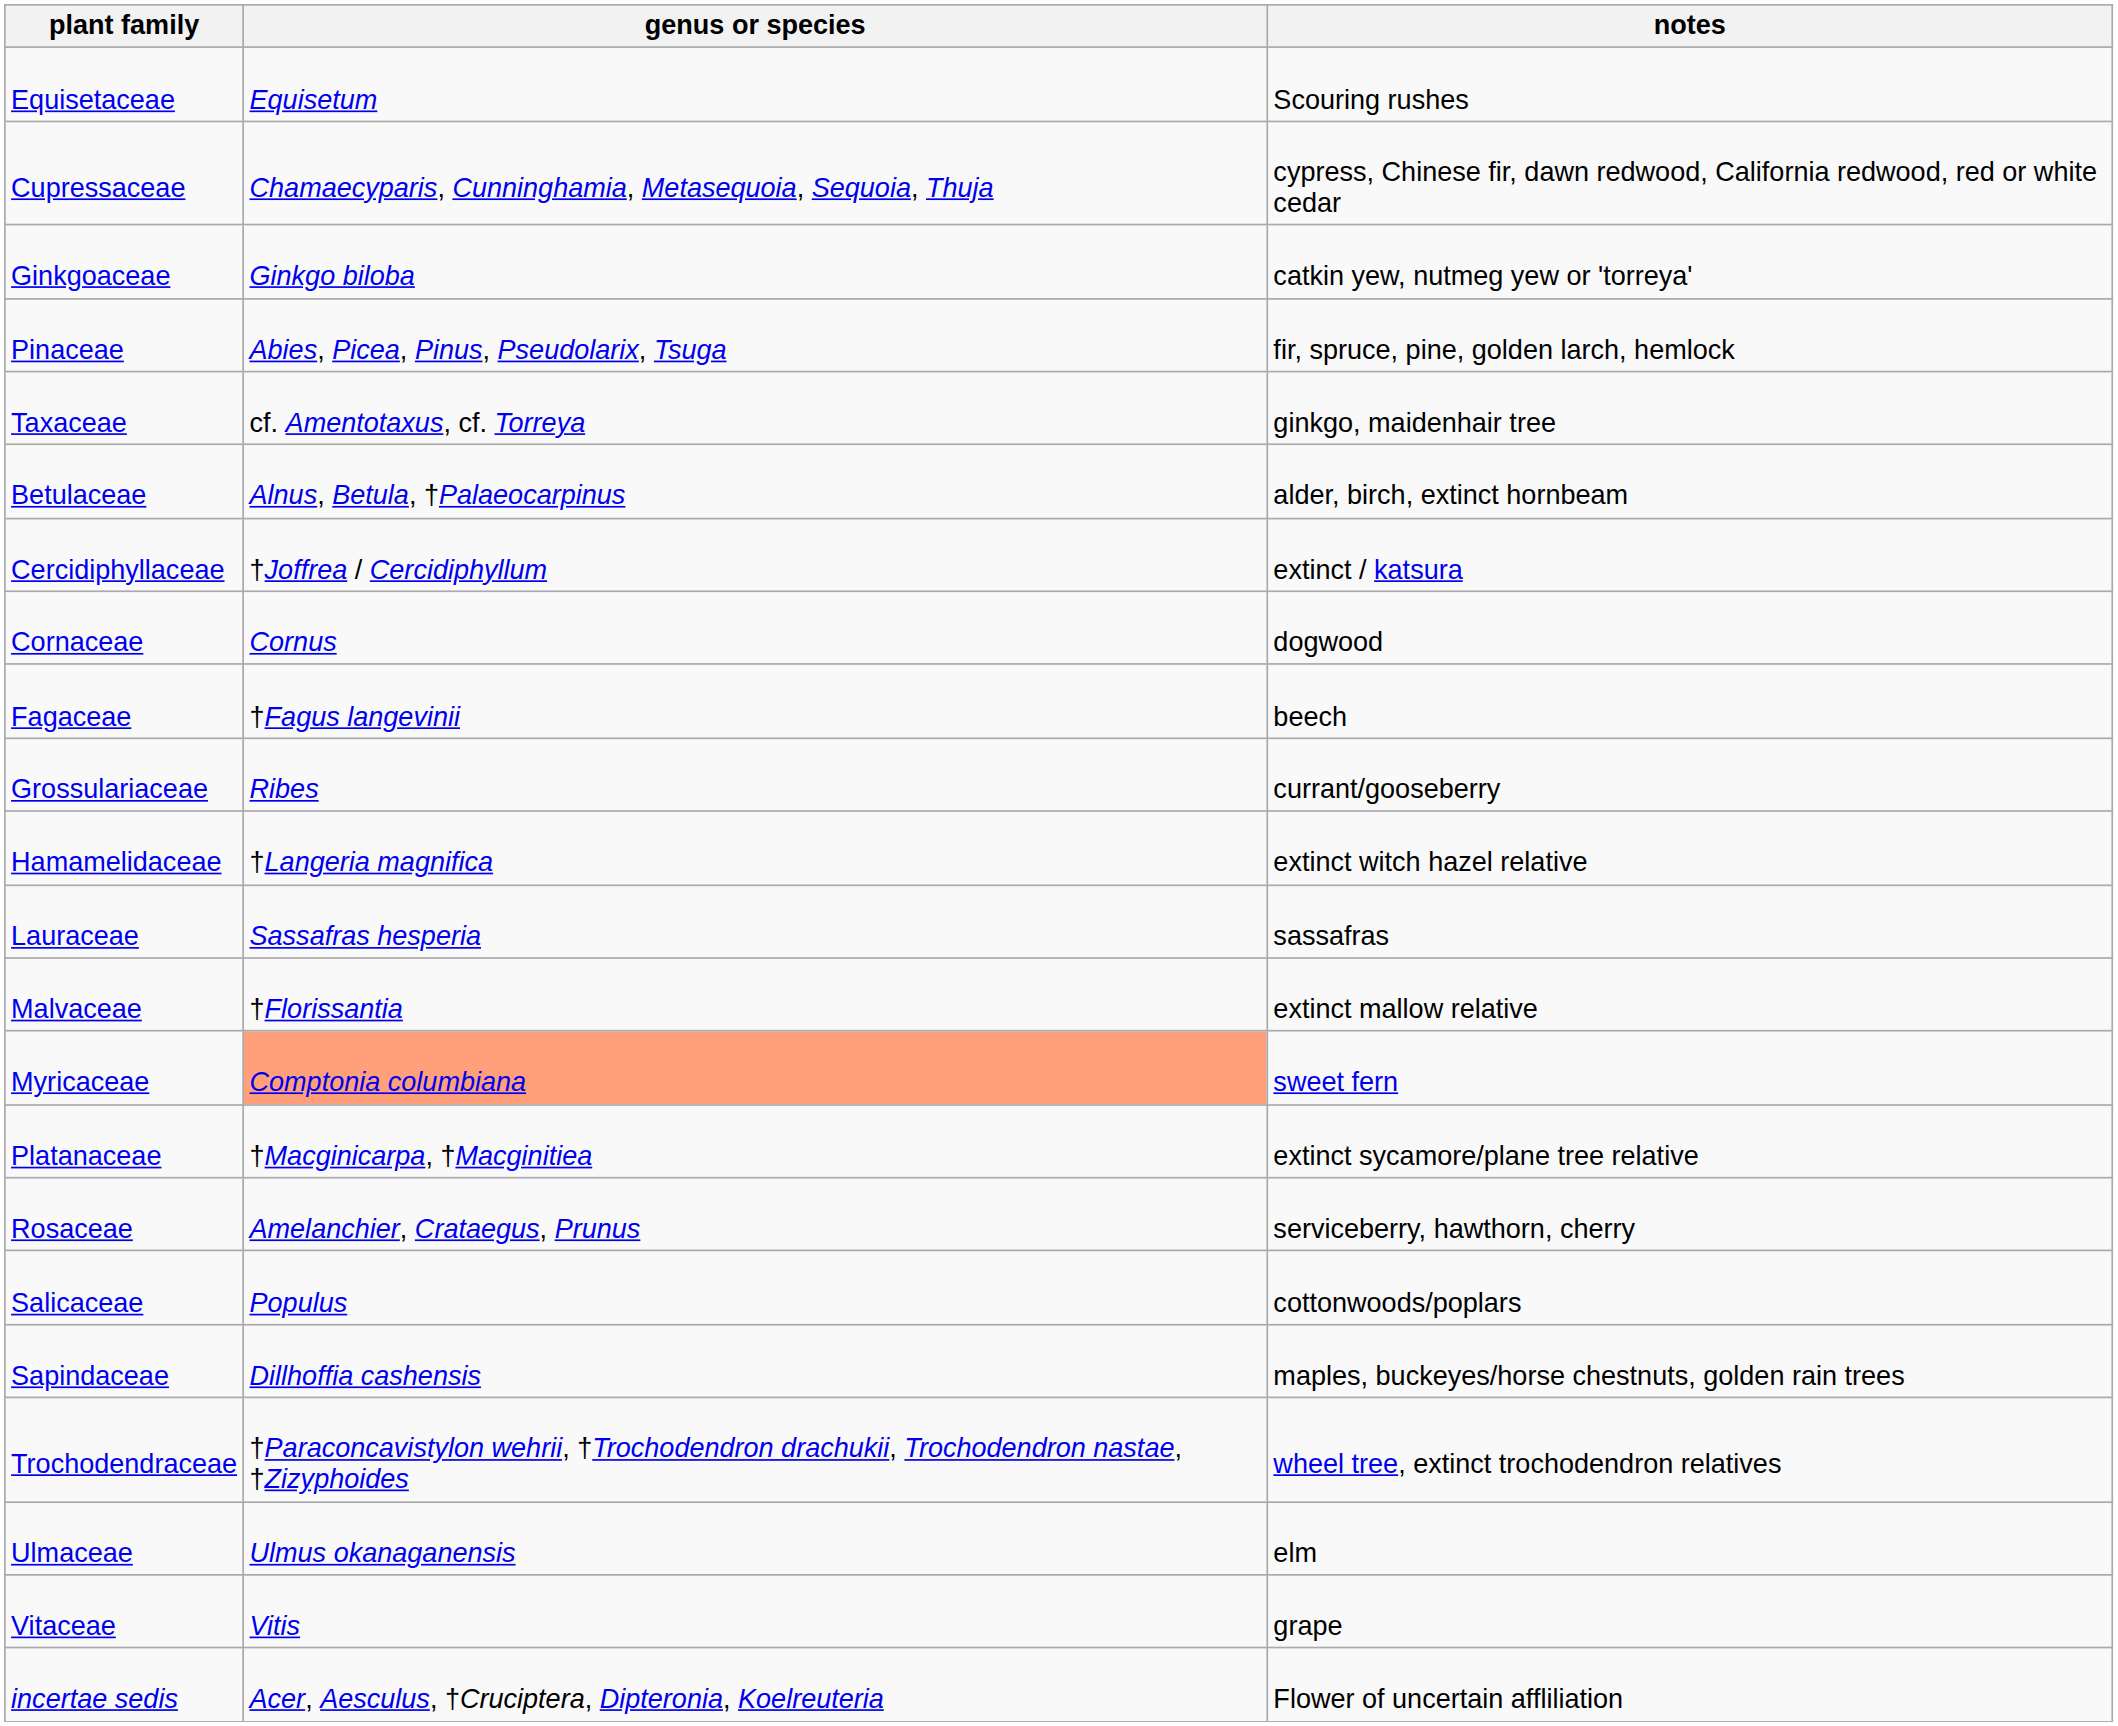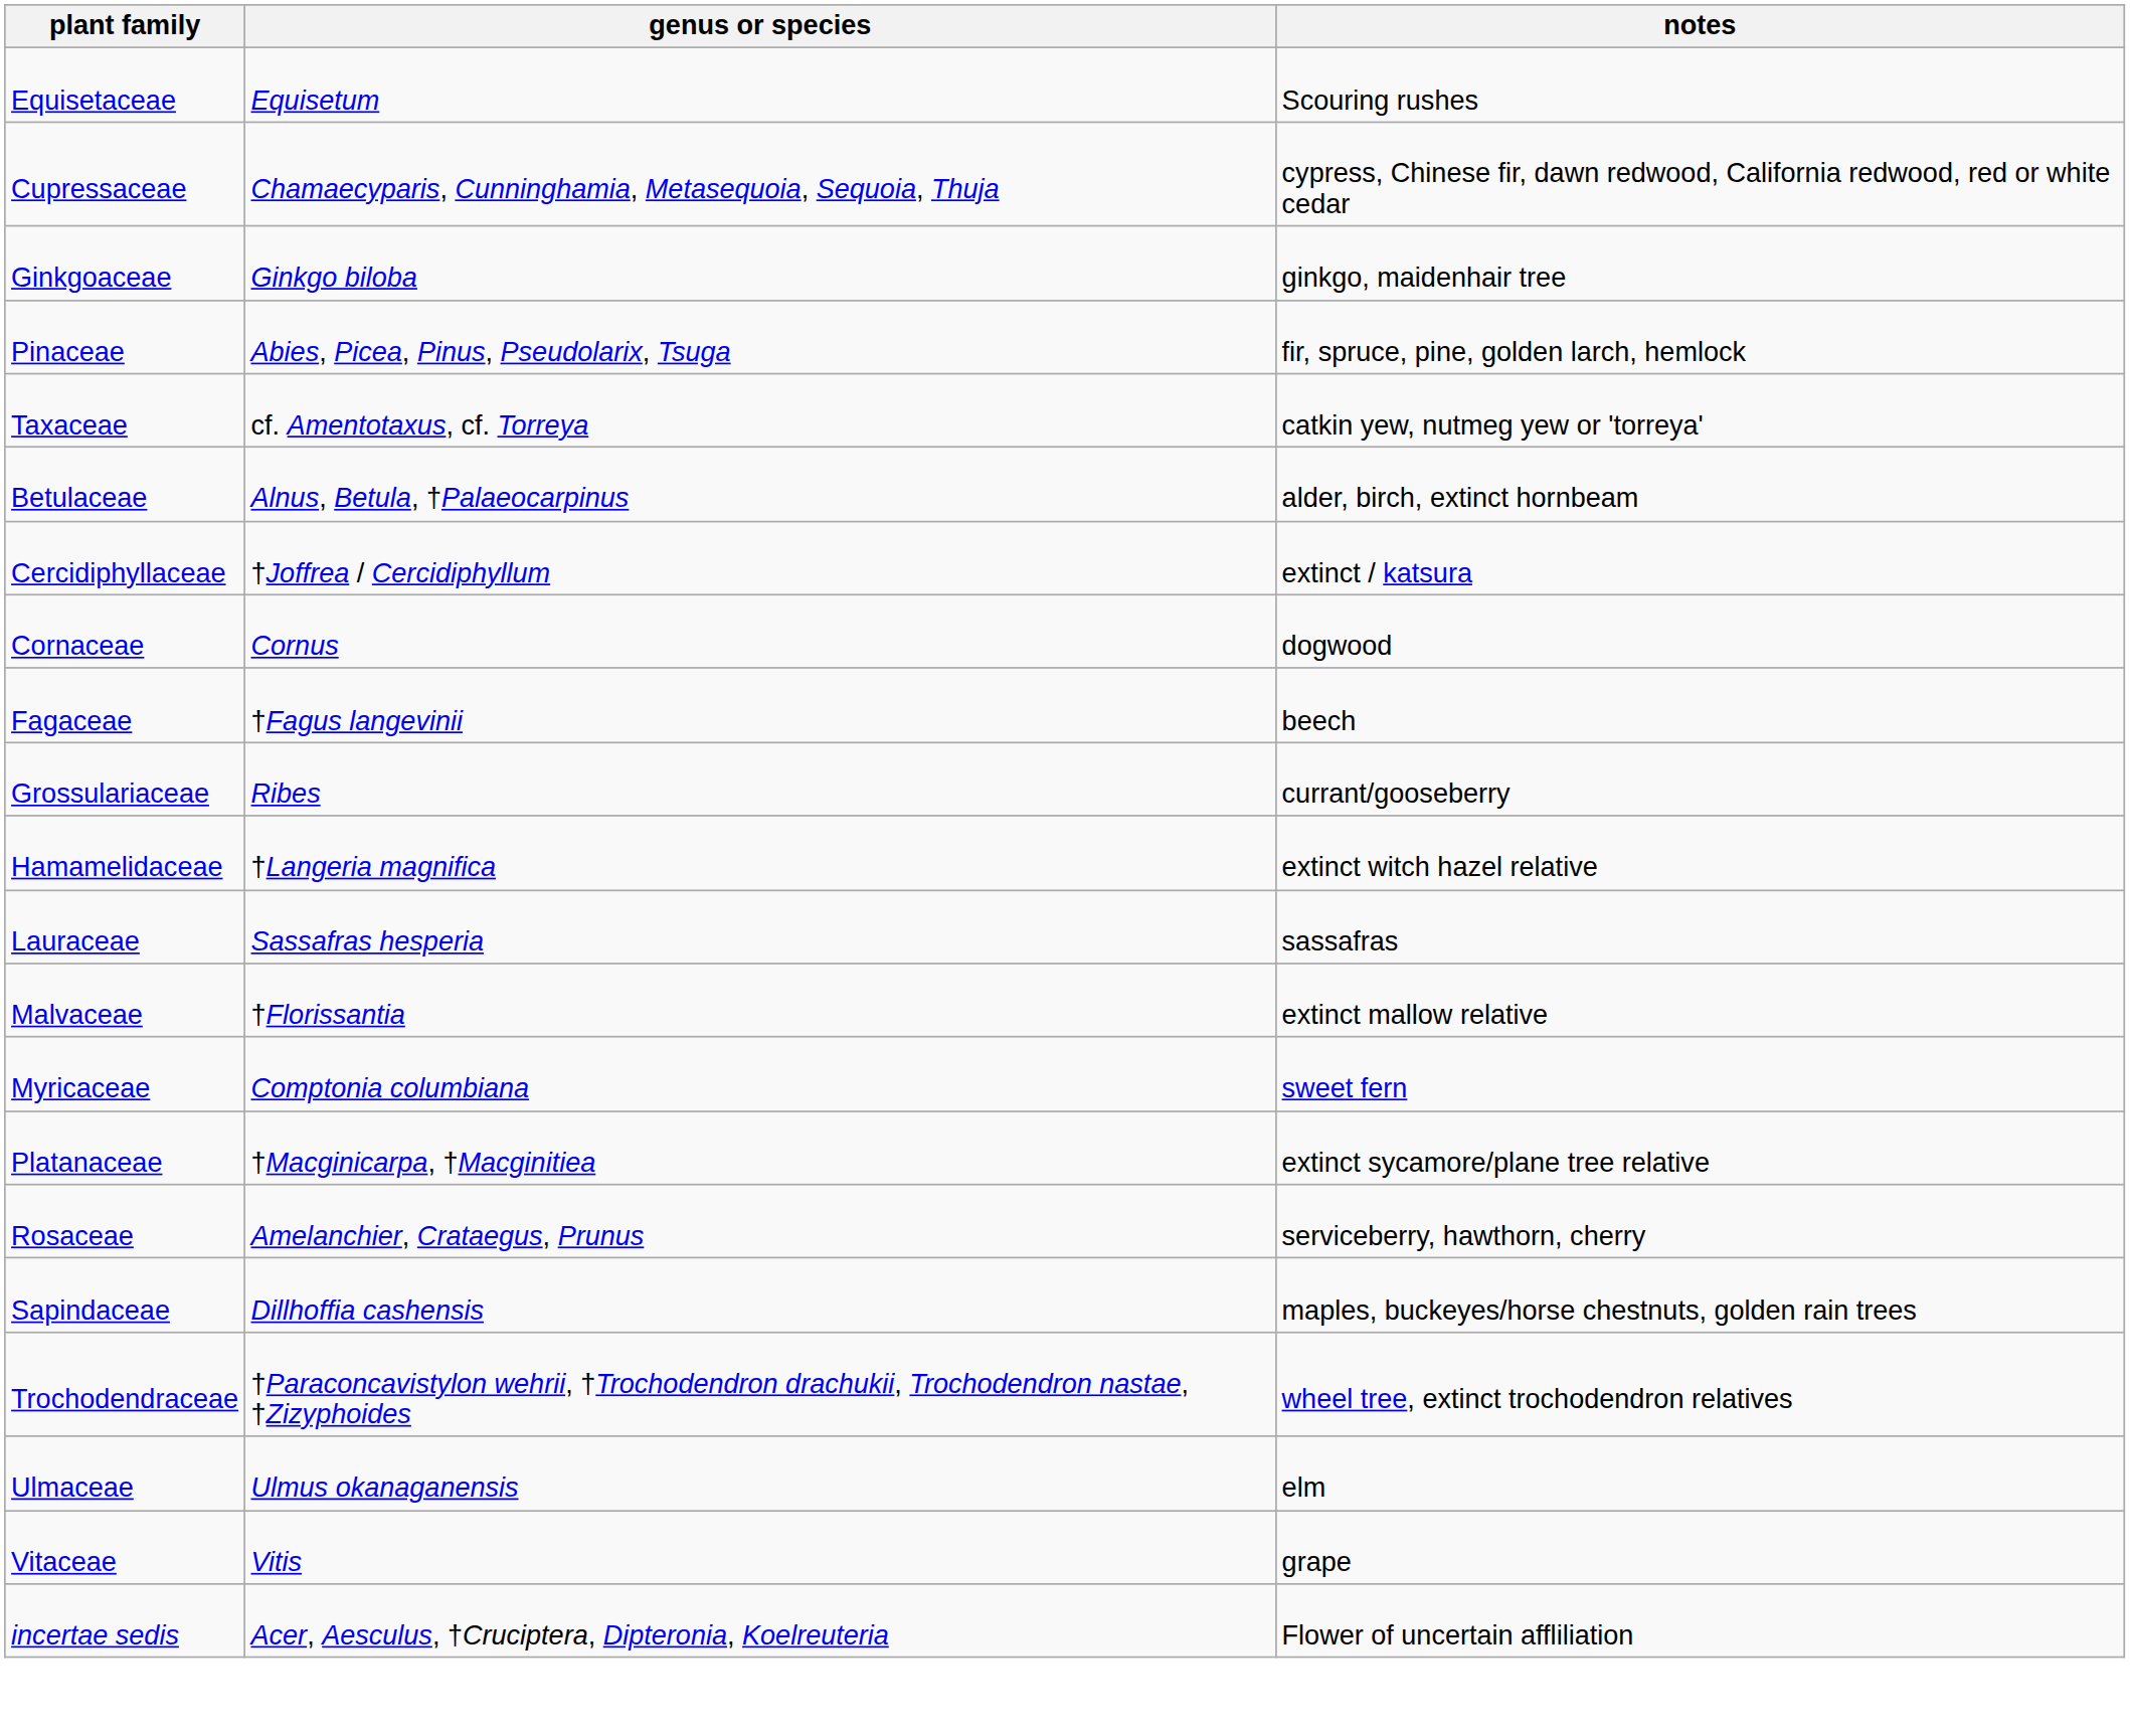Ginkgoaceae | notes: catkin yew, nutmeg yew or 'torreya' -> ginkgo, maidenhair tree
Taxaceae | notes: ginkgo, maidenhair tree -> catkin yew, nutmeg yew or 'torreya'
Myricaceae | genus or species: lightsalmon background -> no background
- row: Salicaceae | Populus | cottonwoods/poplars
